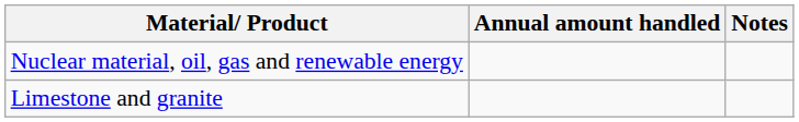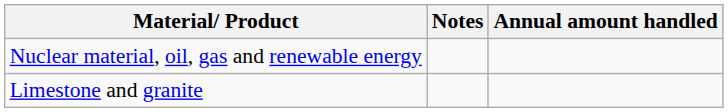columns swapped: Annual amount handled <-> Notes
